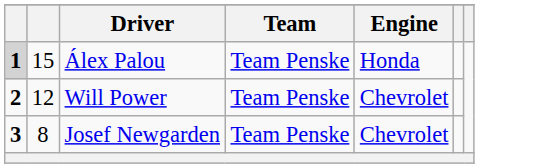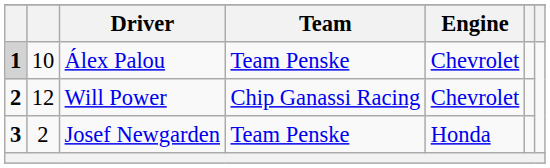Álex Palou | column 2: 15 -> 10
Álex Palou | Engine: Honda -> Chevrolet
Will Power | Team: Team Penske -> Chip Ganassi Racing
Josef Newgarden | column 2: 8 -> 2
Josef Newgarden | Engine: Chevrolet -> Honda
